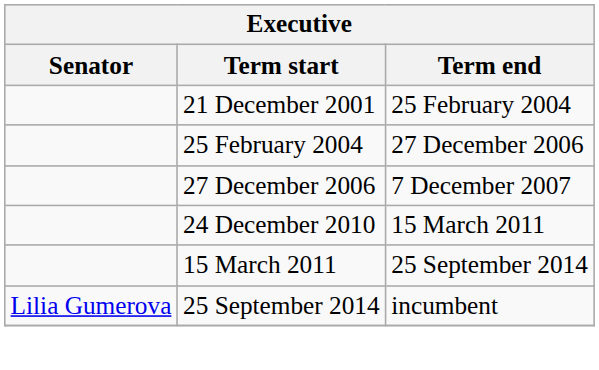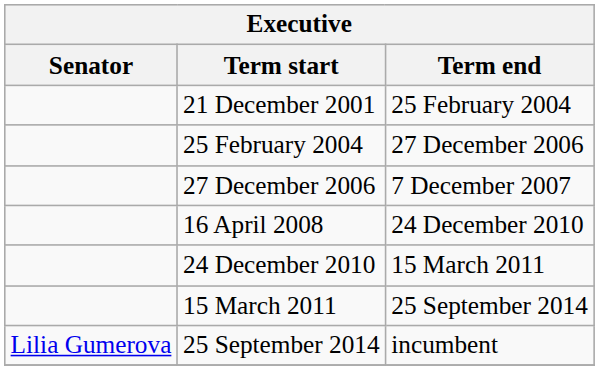+ row: 16 April 2008 | 24 December 2010
